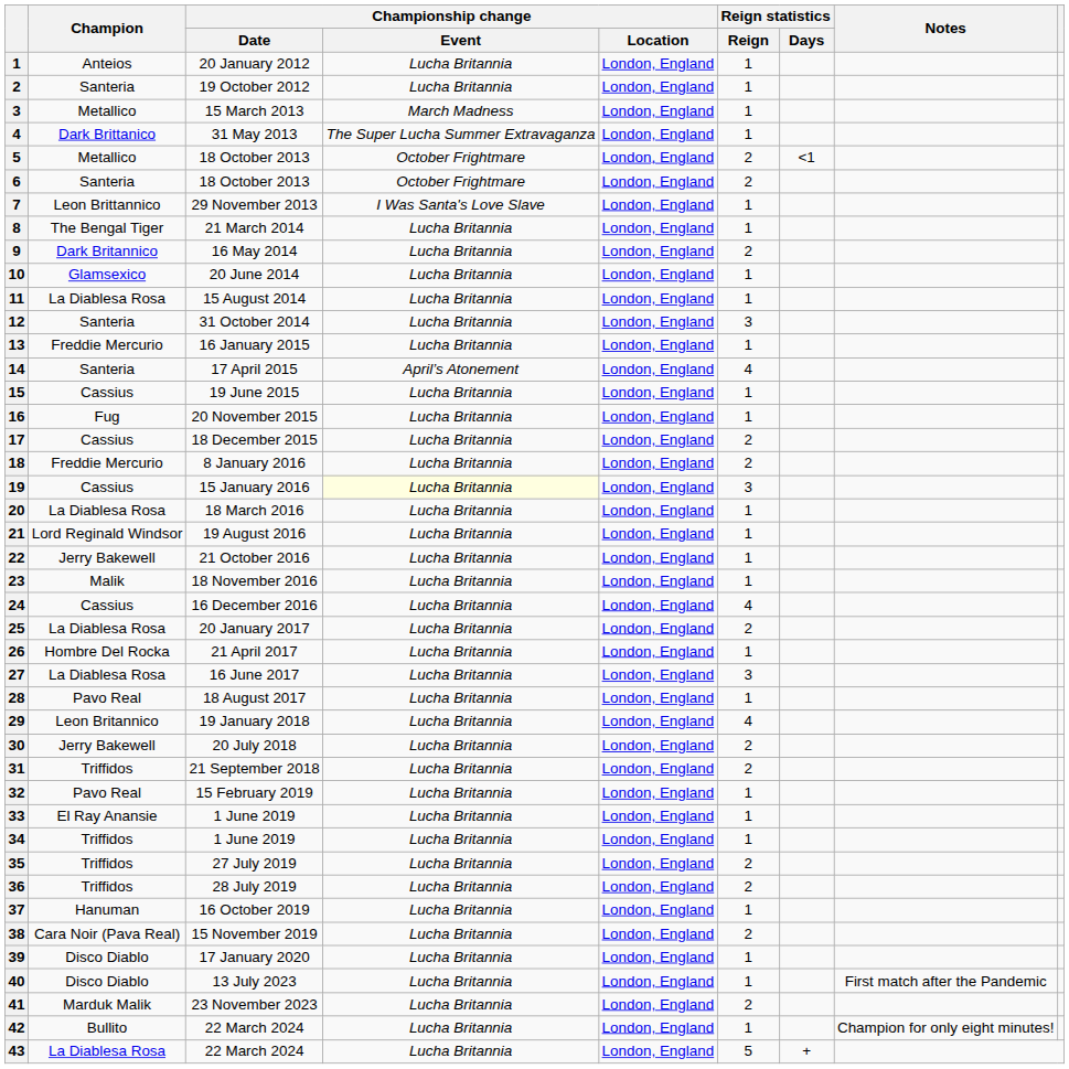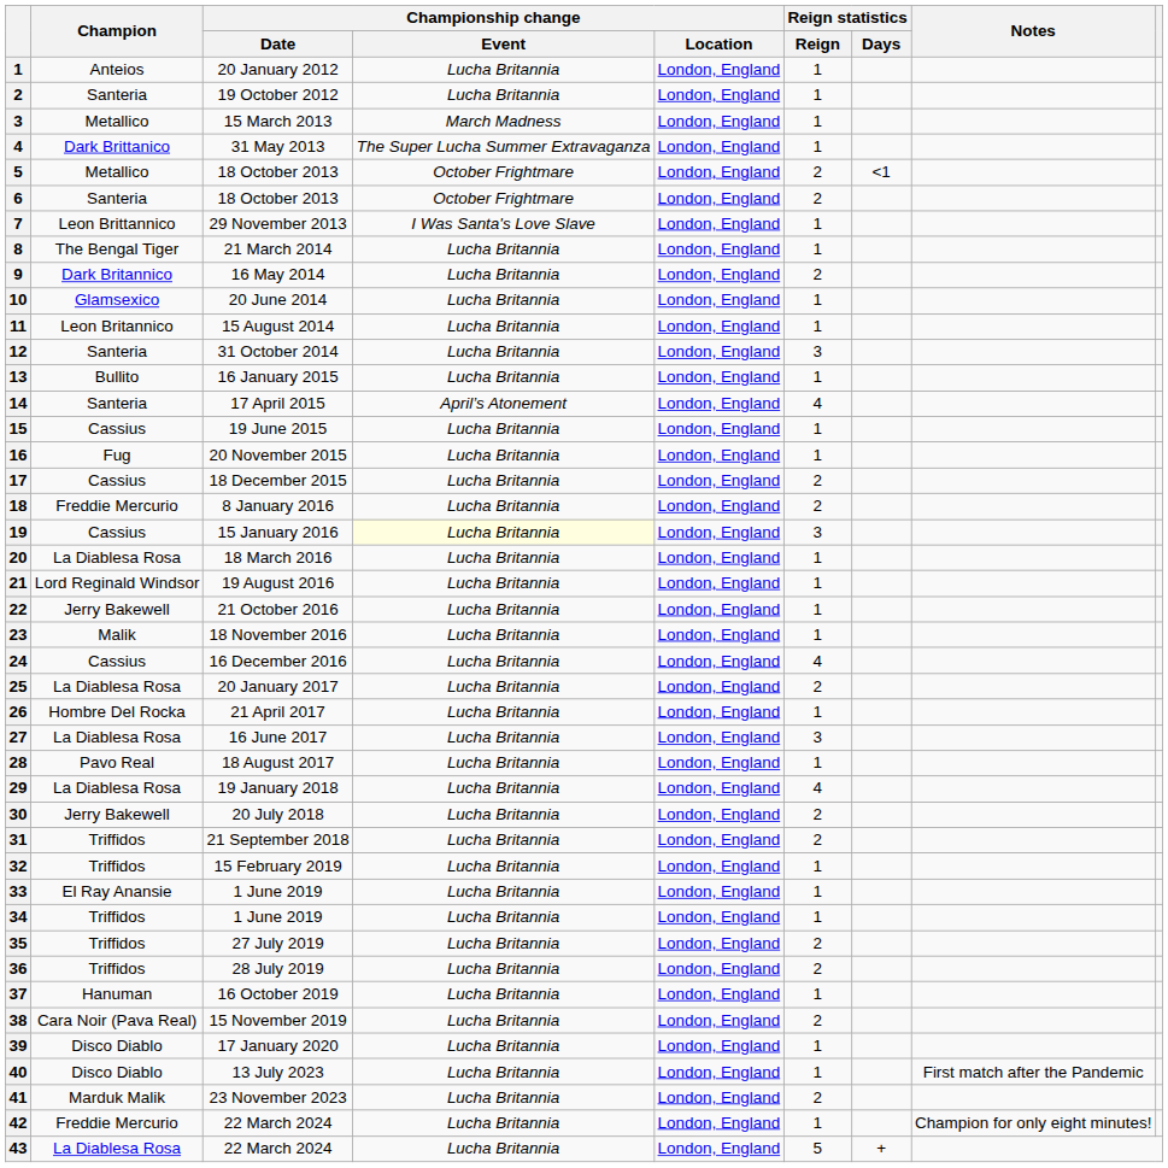15 August 2014 | Champion: La Diablesa Rosa -> Leon Britannico
16 January 2015 | Champion: Freddie Mercurio -> Bullito
19 January 2018 | Champion: Leon Britannico -> La Diablesa Rosa
15 February 2019 | Champion: Pavo Real -> Triffidos
42 / 22 March 2024 | Champion: Bullito -> Freddie Mercurio
